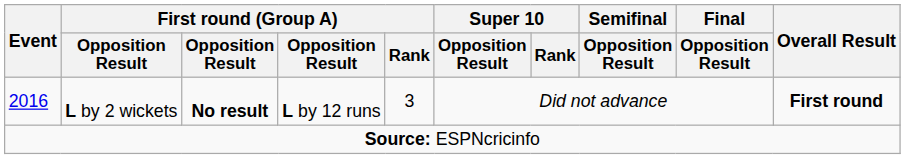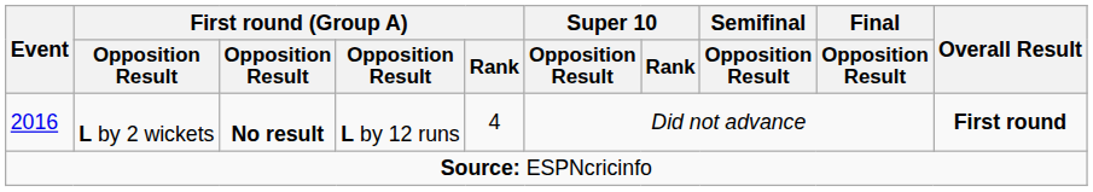2016 | First round (Group A) / Rank: 3 -> 4
